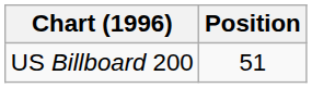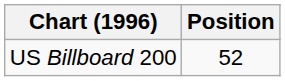US Billboard 200 | Position: 51 -> 52
